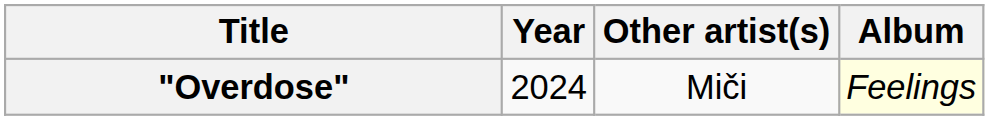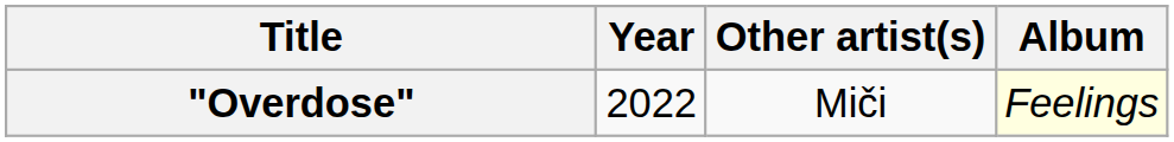"Overdose" | Year: 2024 -> 2022
